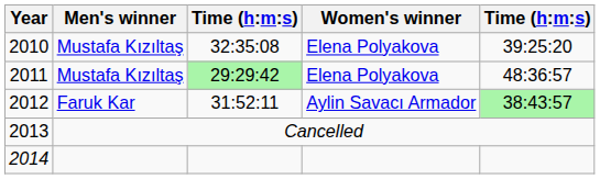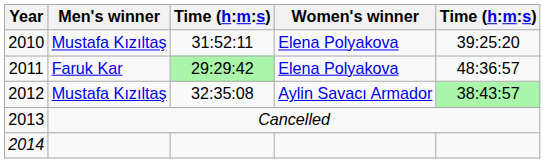2010 | column 3: 32:35:08 -> 31:52:11
2011 | Men's winner: Mustafa Kızıltaş -> Faruk Kar
2012 | Men's winner: Faruk Kar -> Mustafa Kızıltaş
2012 | column 3: 31:52:11 -> 32:35:08
